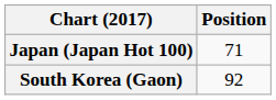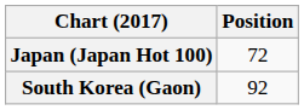Japan (Japan Hot 100) | Position: 71 -> 72
